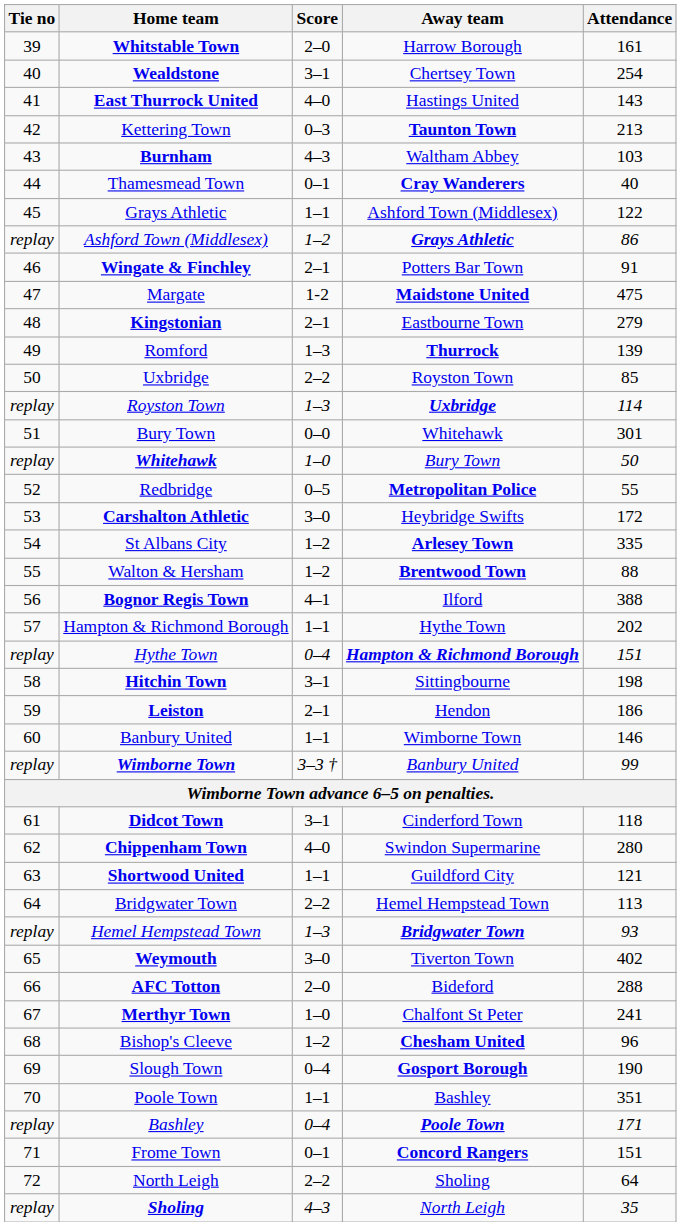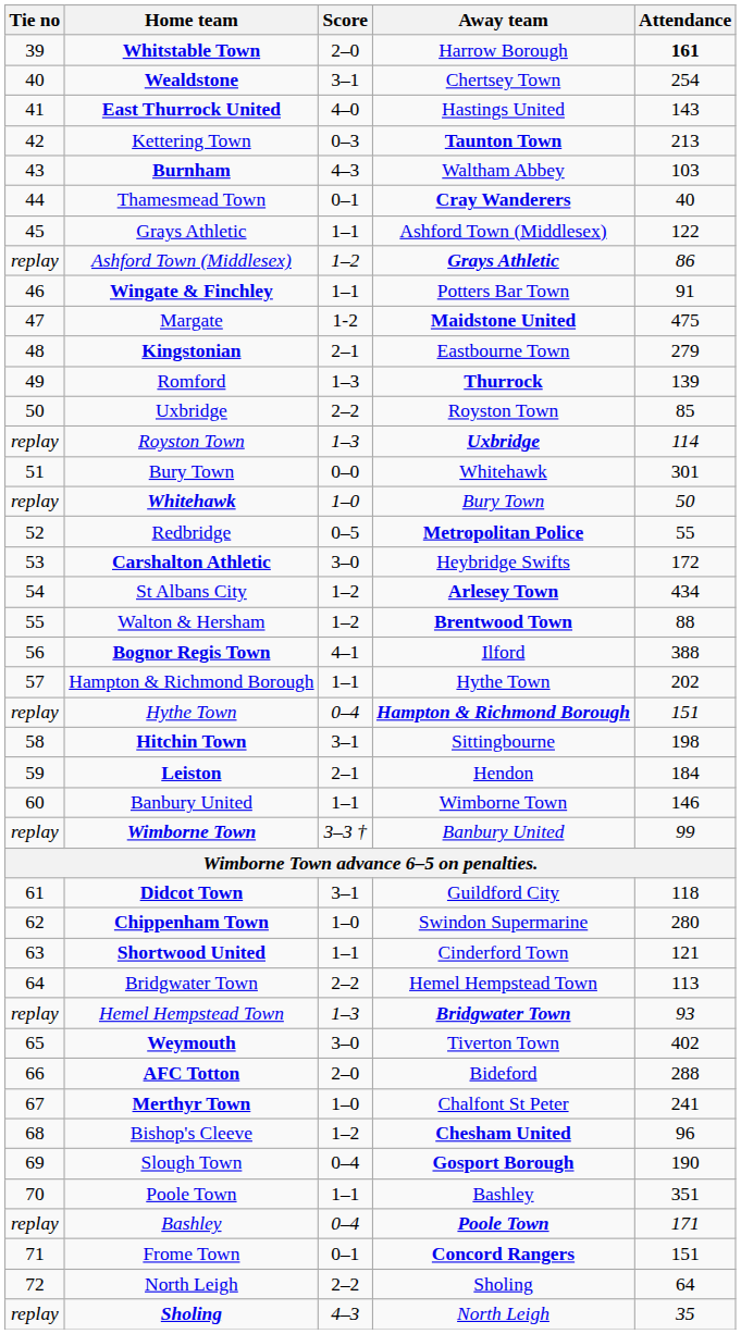Whitstable Town | Attendance: normal -> bold
Wingate & Finchley | Score: 2–1 -> 1–1
St Albans City | Attendance: 335 -> 434
Leiston | Attendance: 186 -> 184
Didcot Town | Away team: Cinderford Town -> Guildford City
Chippenham Town | Score: 4–0 -> 1–0
Shortwood United | Away team: Guildford City -> Cinderford Town
